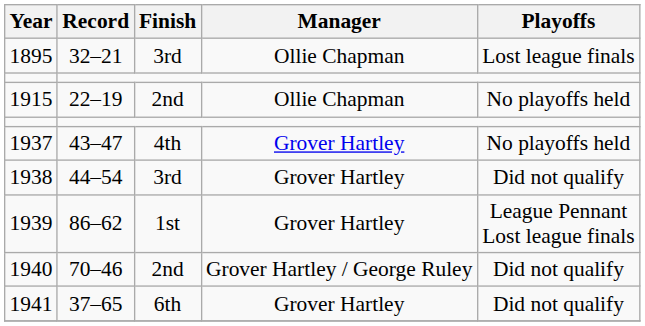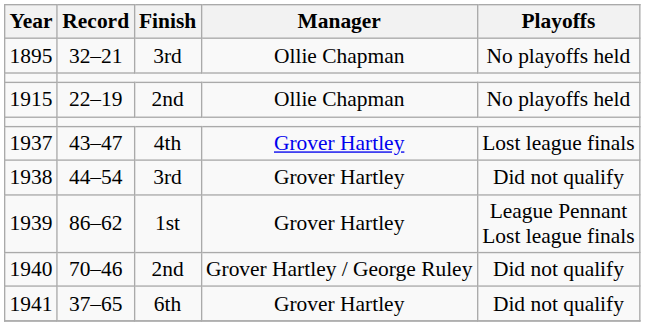1895 | Playoffs: Lost league finals -> No playoffs held
1937 | Playoffs: No playoffs held -> Lost league finals
